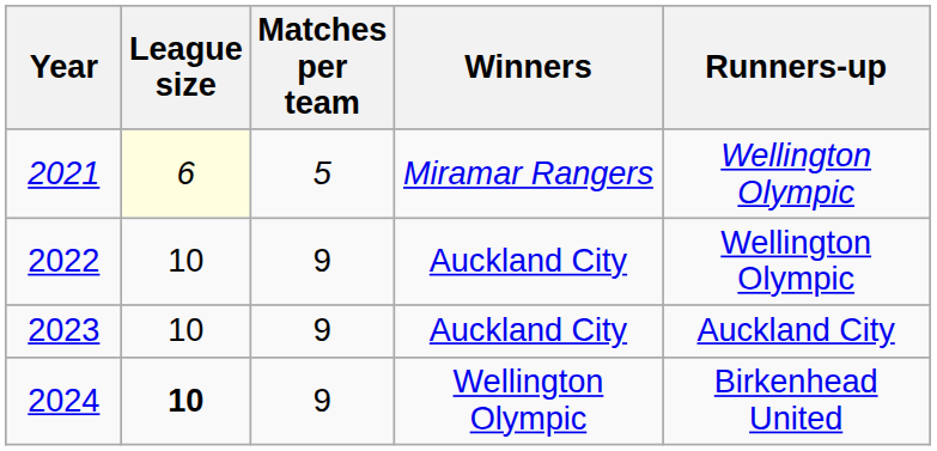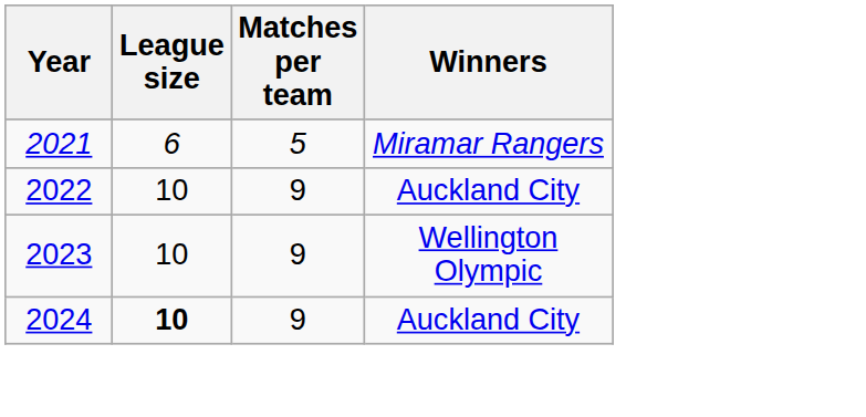- column: Runners-up | Wellington Olympic | Wellington Olympic | Auckland City | Birkenhead United
2021 | League size: lightyellow background -> no background
2023 | Winners: Auckland City -> Wellington Olympic
2024 | Winners: Wellington Olympic -> Auckland City
